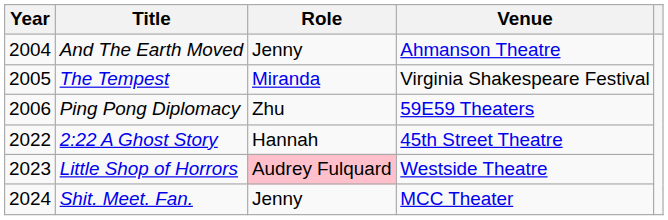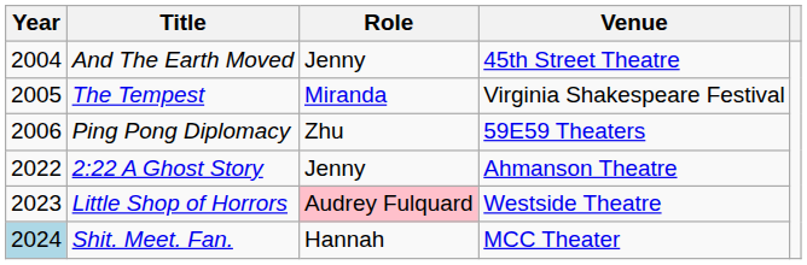And The Earth Moved | Venue: Ahmanson Theatre -> 45th Street Theatre
2:22 A Ghost Story | Role: Hannah -> Jenny
2:22 A Ghost Story | Venue: 45th Street Theatre -> Ahmanson Theatre
Shit. Meet. Fan. | Year: no background -> lightblue background
Shit. Meet. Fan. | Role: Jenny -> Hannah
